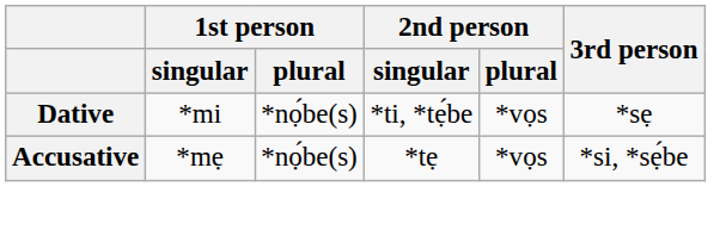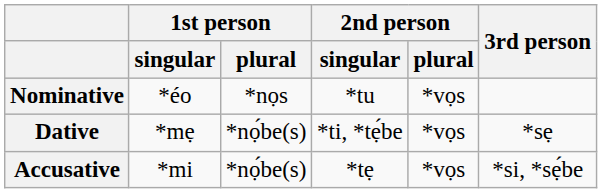+ row: Nominative | *éo | *nọs | *tu | *vọs
Dative | 1st person / singular: *mi -> *mẹ
Accusative | 1st person / singular: *mẹ -> *mi
